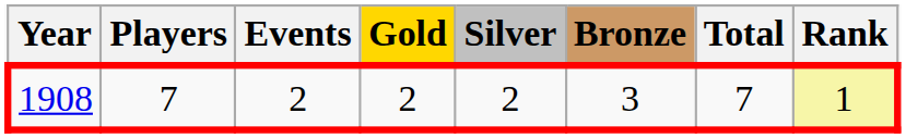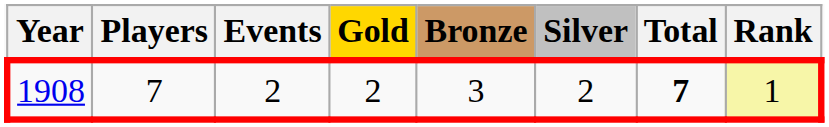columns swapped: Silver <-> Bronze
1908 | Total: normal -> bold
